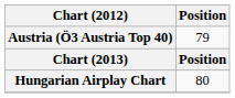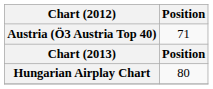Austria (Ö3 Austria Top 40) | Position: 79 -> 71
